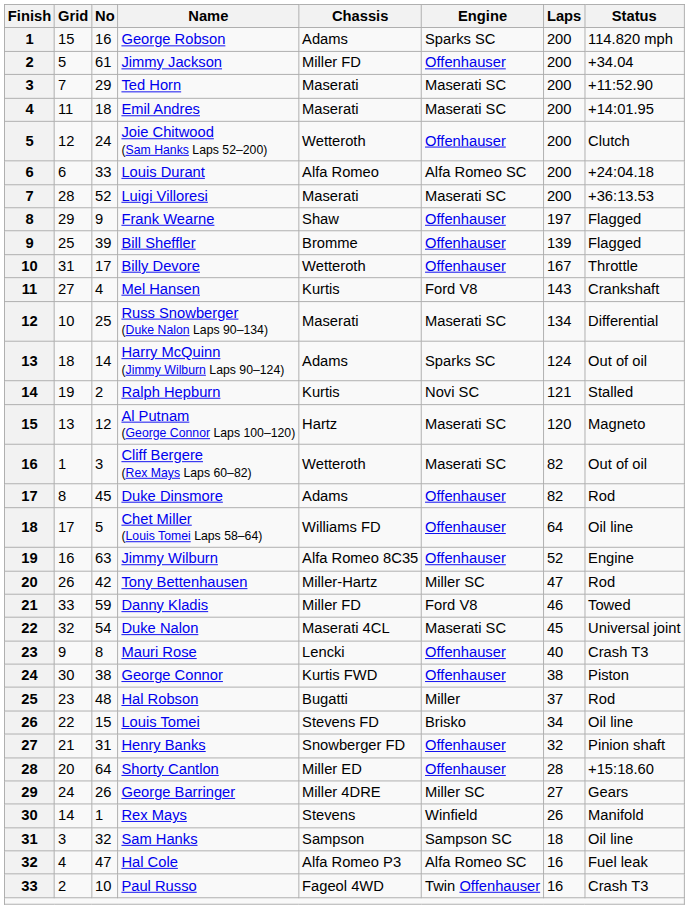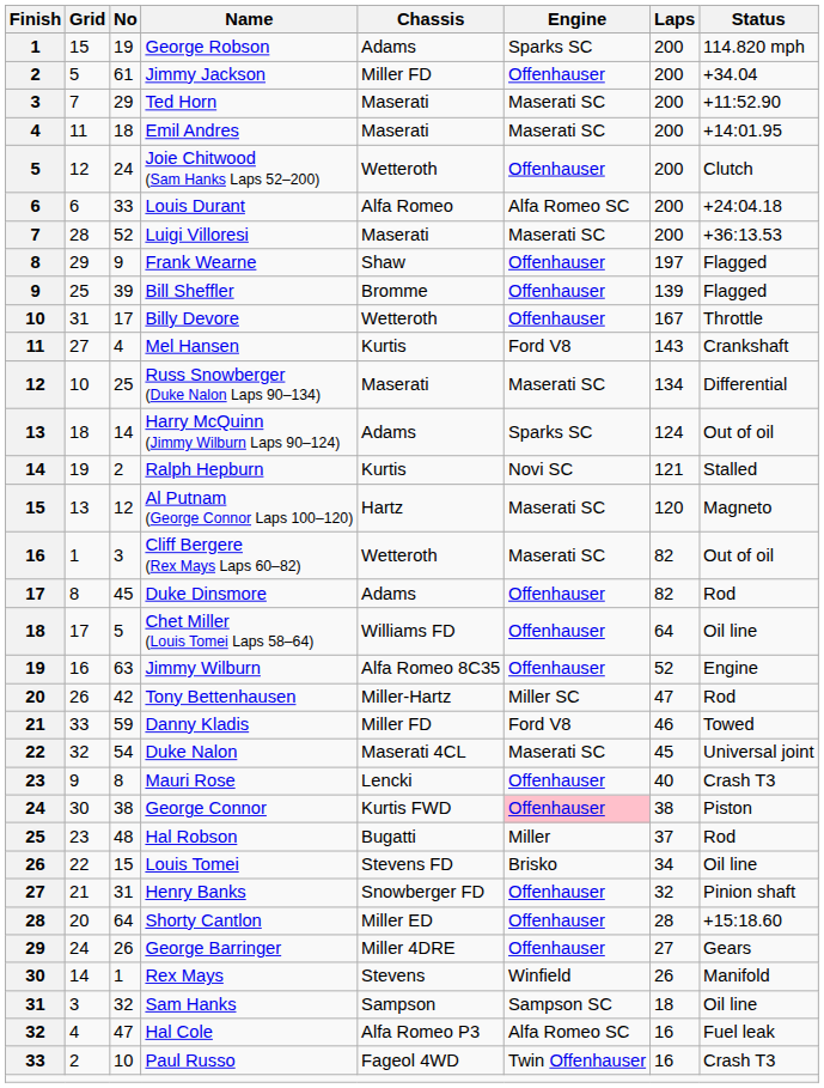George Robson | No: 16 -> 19
George Connor | Engine: no background -> pink background
George Barringer | Engine: Miller SC -> Offenhauser
